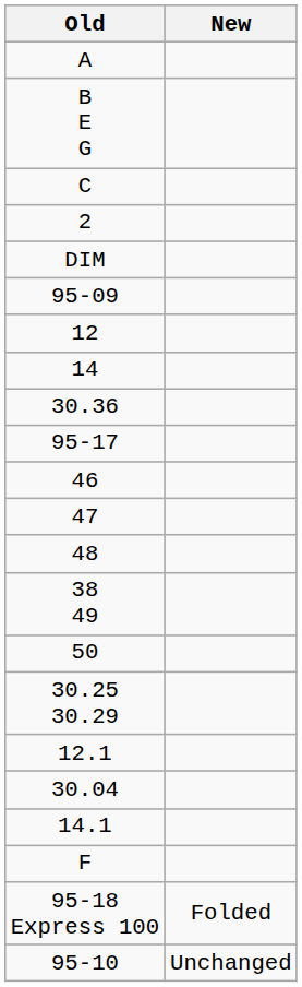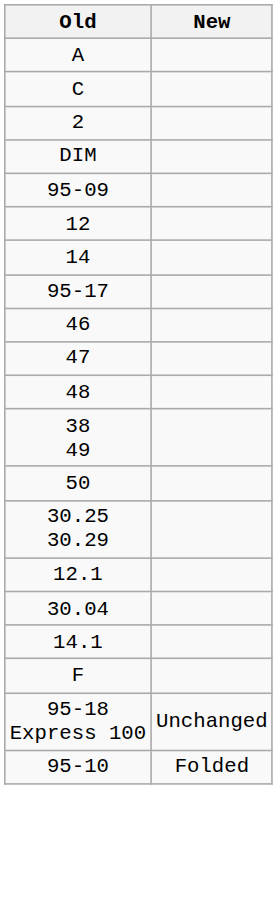- row: B E G
- row: 30.36
95-18 Express 100 | New: Folded -> Unchanged
95-10 | New: Unchanged -> Folded
